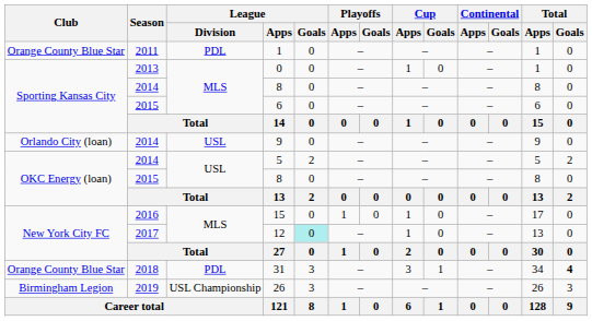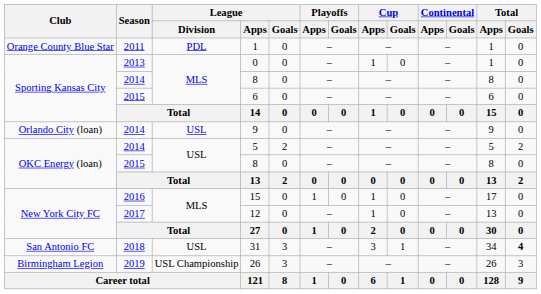12 | League / Goals: paleturquoise background -> no background
31 | Club: Orange County Blue Star -> San Antonio FC
31 | League / Division: PDL -> USL
